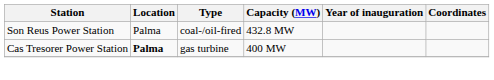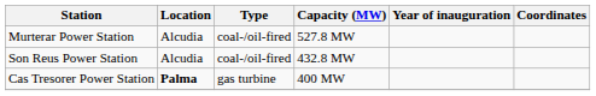+ row: Murterar Power Station | Alcudia | coal-/oil-fired | 527.8 MW
Son Reus Power Station | Location: Palma -> Alcudia
